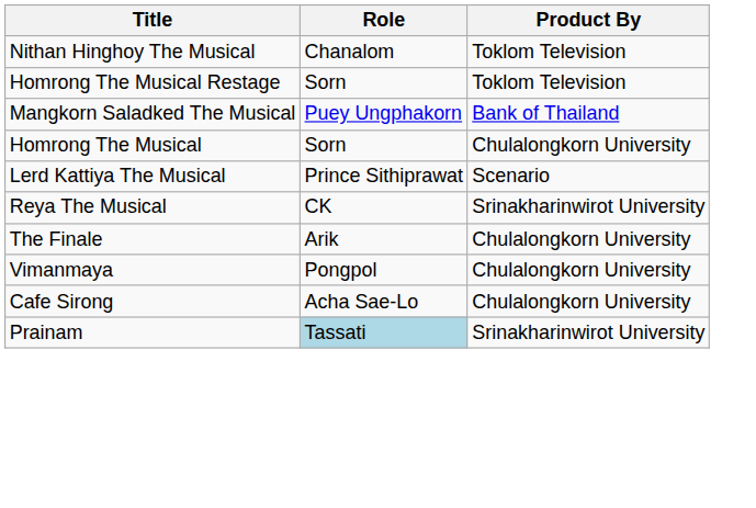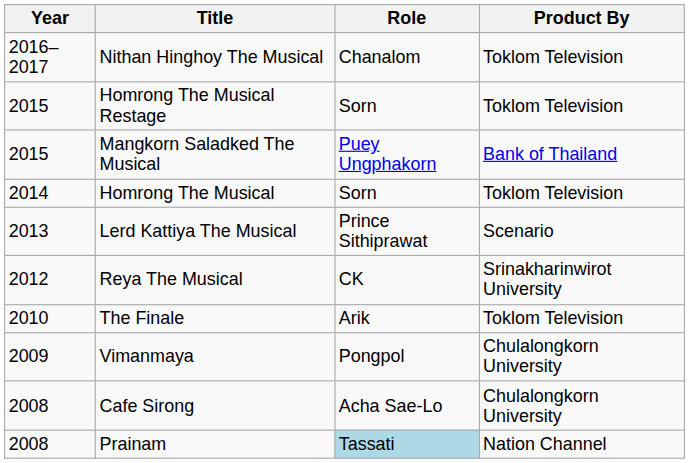+ column: Year | 2016–2017 | 2015 | 2015 | 2014 | 2013 | 2012 | 2010 | 2009 | 2008 | 2008
Homrong The Musical | Product By: Chulalongkorn University -> Toklom Television
The Finale | Product By: Chulalongkorn University -> Toklom Television
Prainam | Product By: Srinakharinwirot University -> Nation Channel
